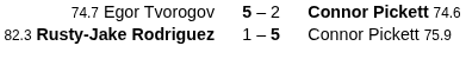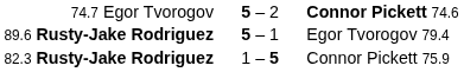+ row: 89.6 Rusty-Jake Rodriguez | 5 – 1 | Egor Tvorogov 79.4
